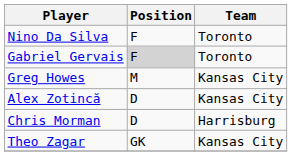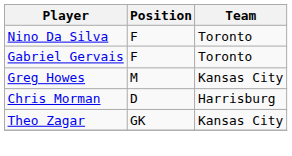Gabriel Gervais | Position: lightgrey background -> no background
- row: Alex Zotincă | D | Kansas City
